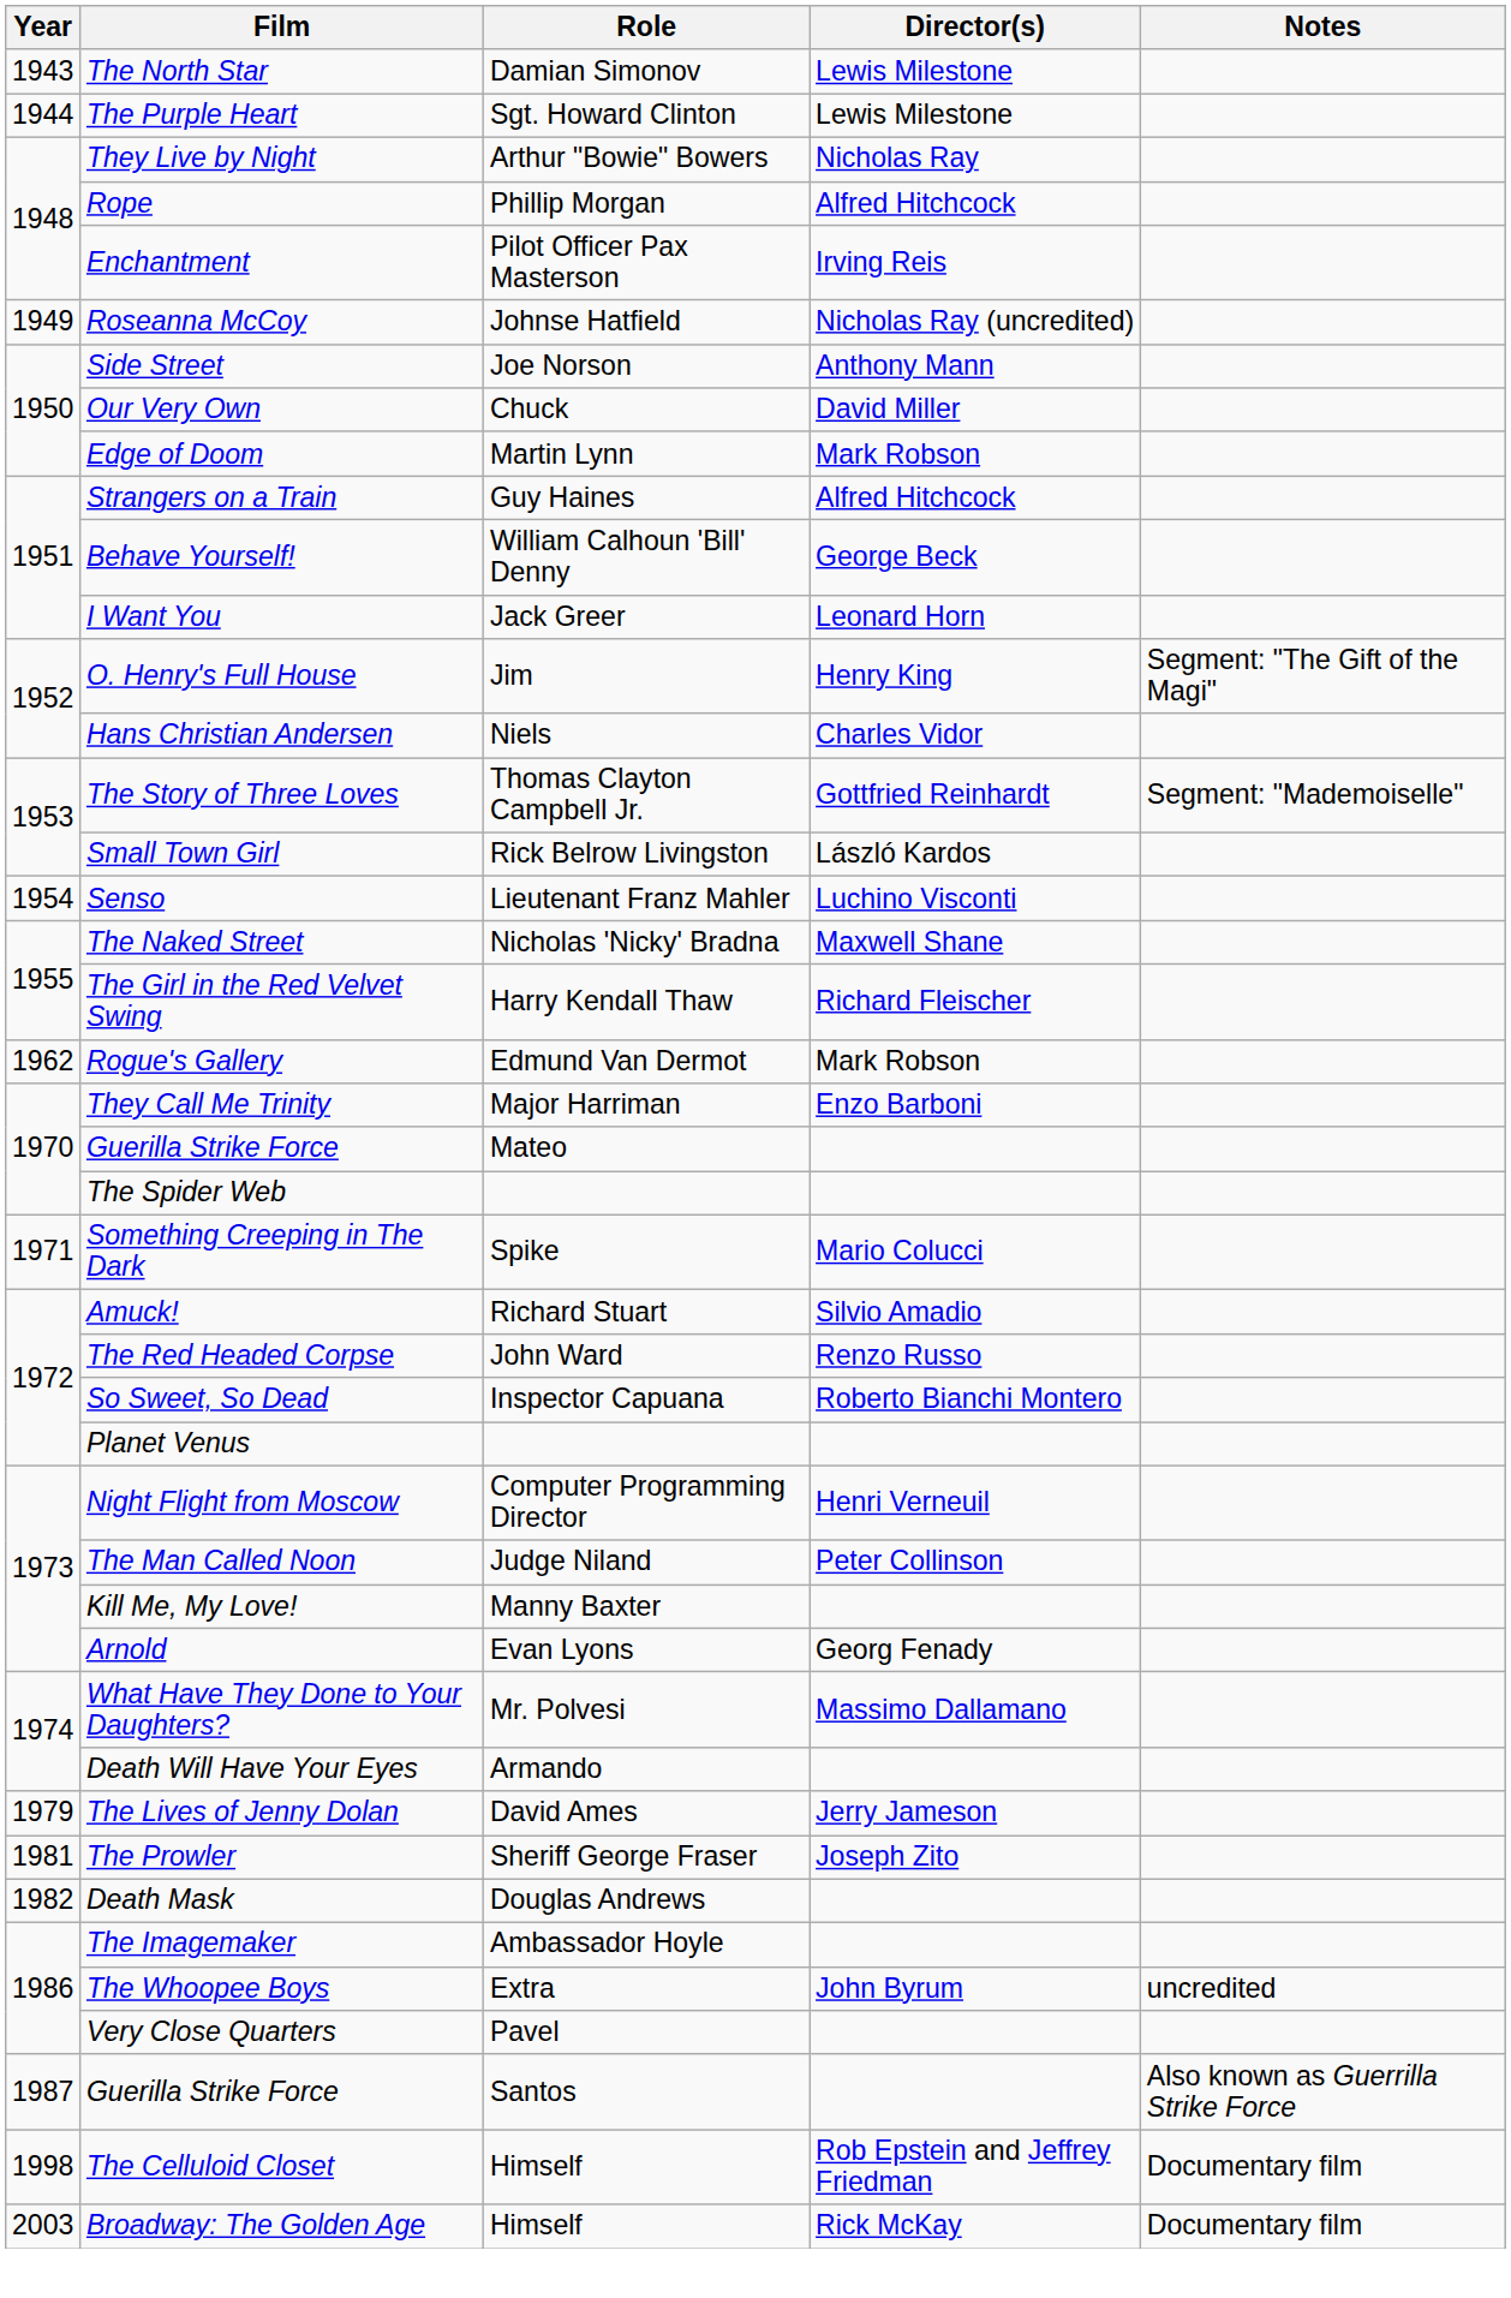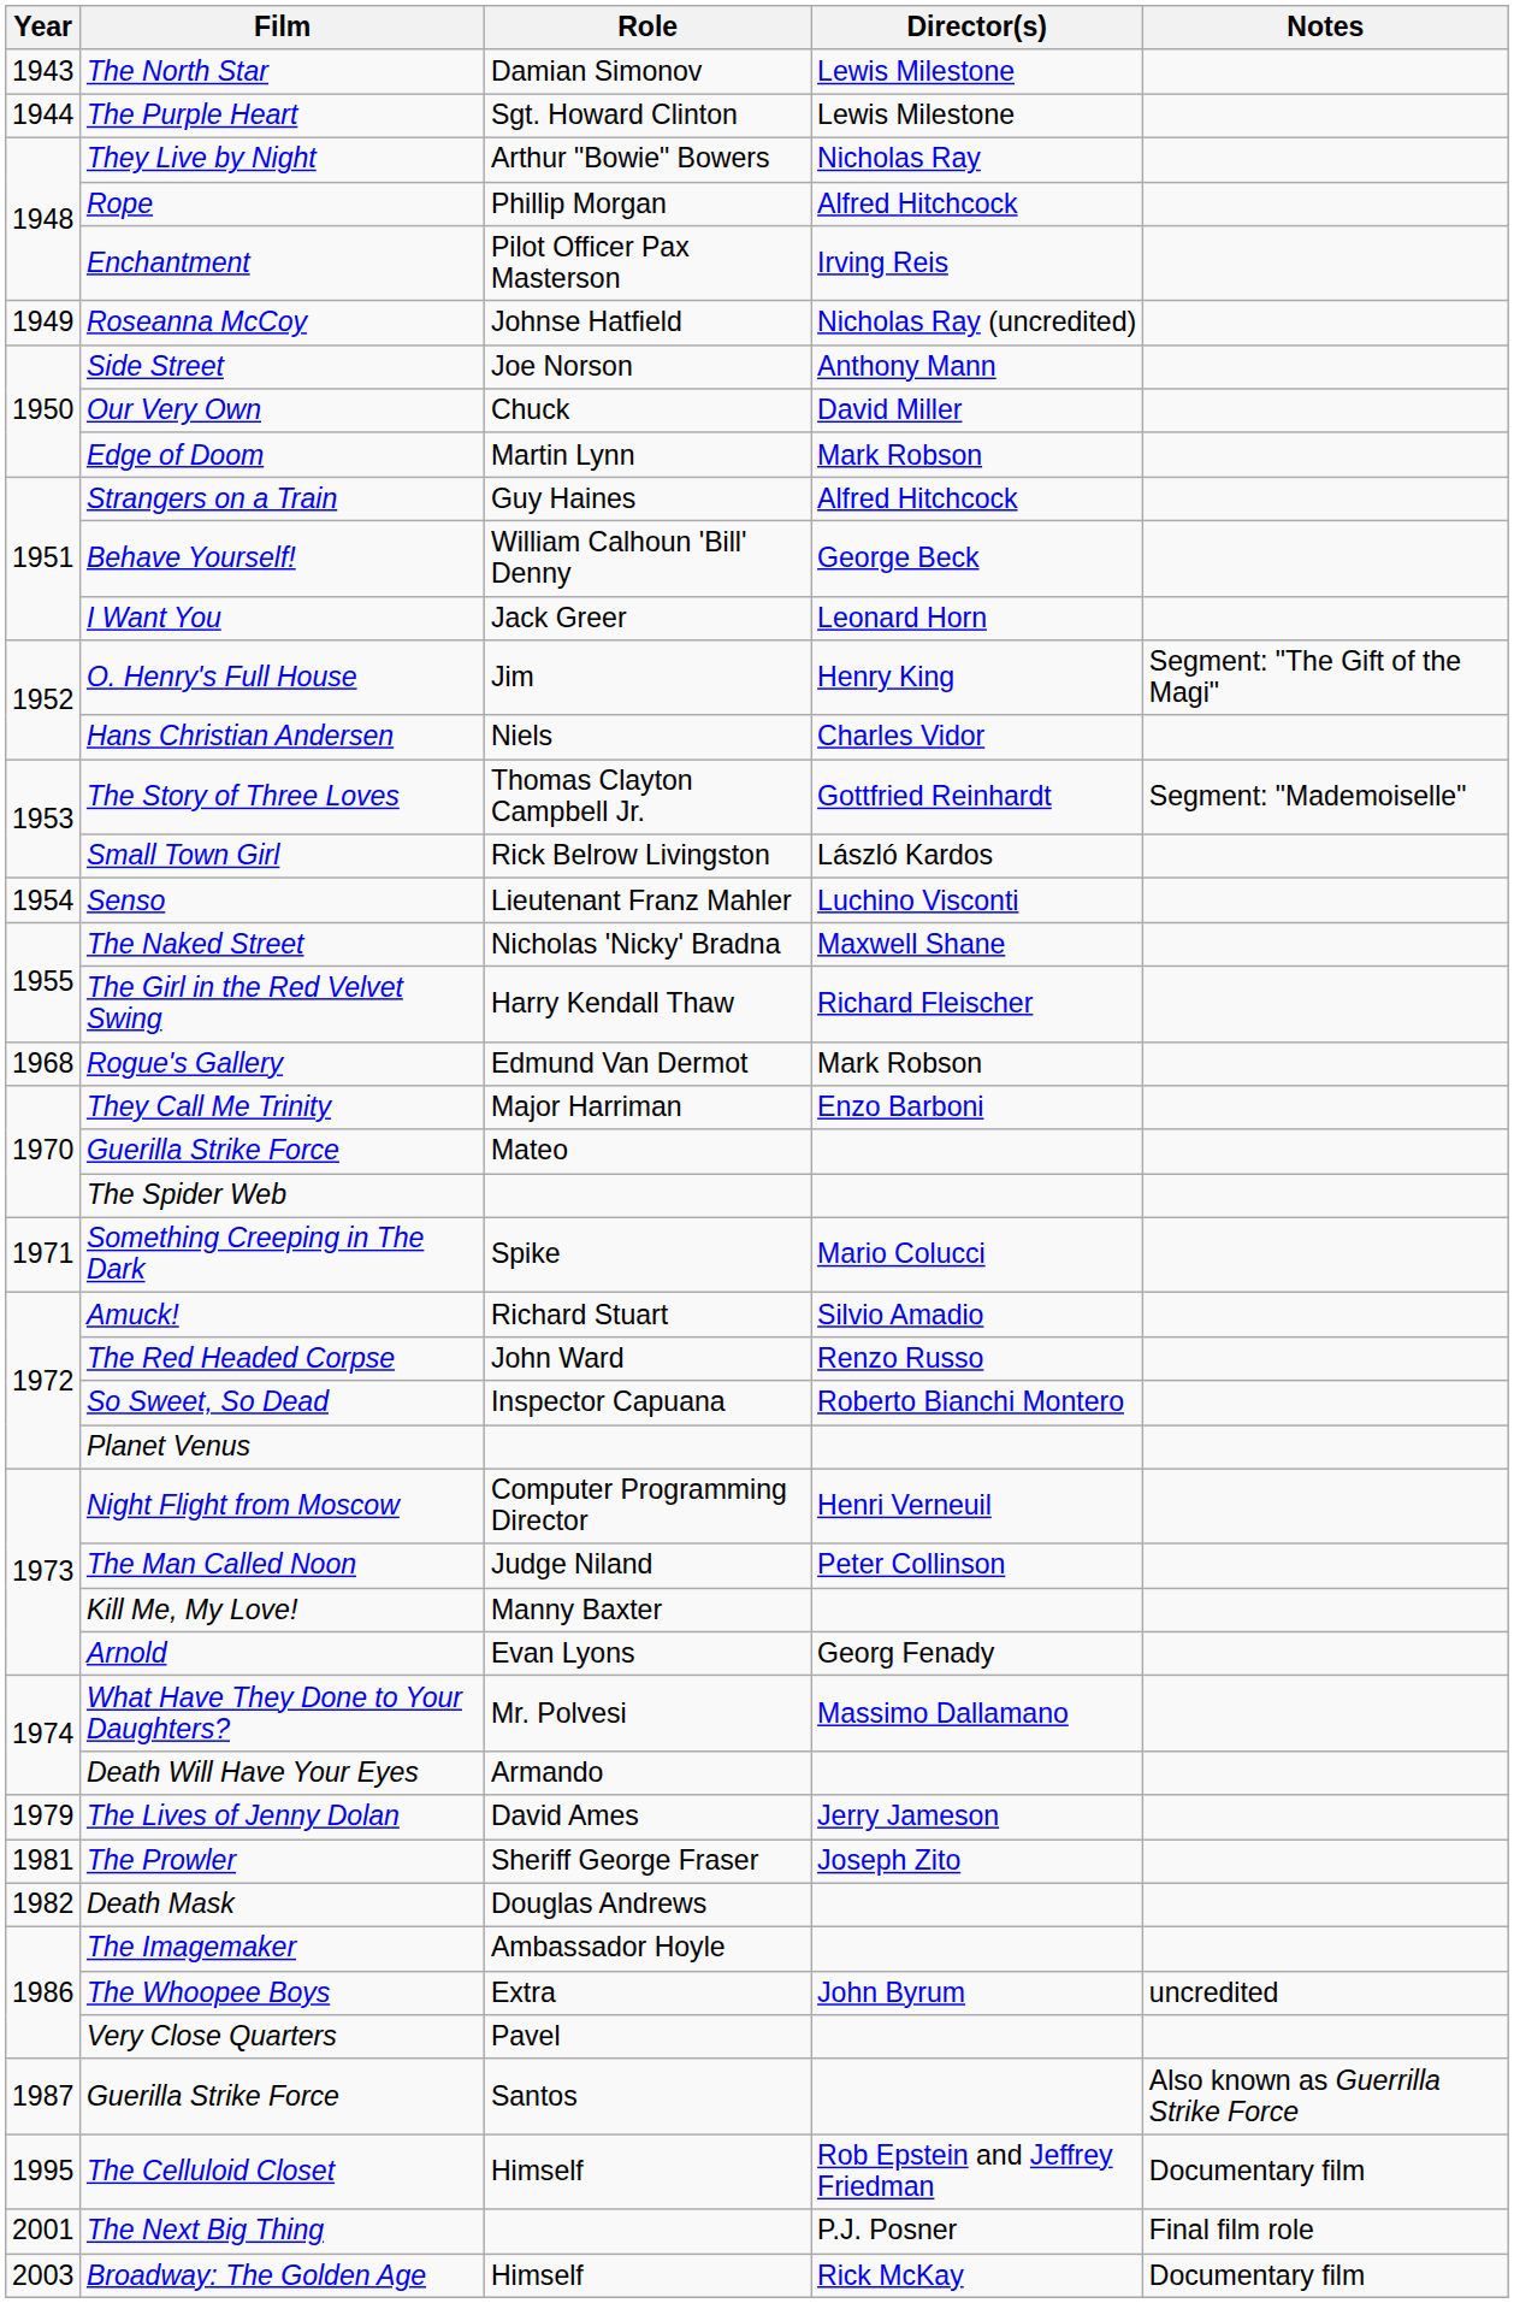Rogue's Gallery | Year: 1962 -> 1968
The Celluloid Closet | Year: 1998 -> 1995
+ row: 2001 | The Next Big Thing | P.J. Posner | Final film role
